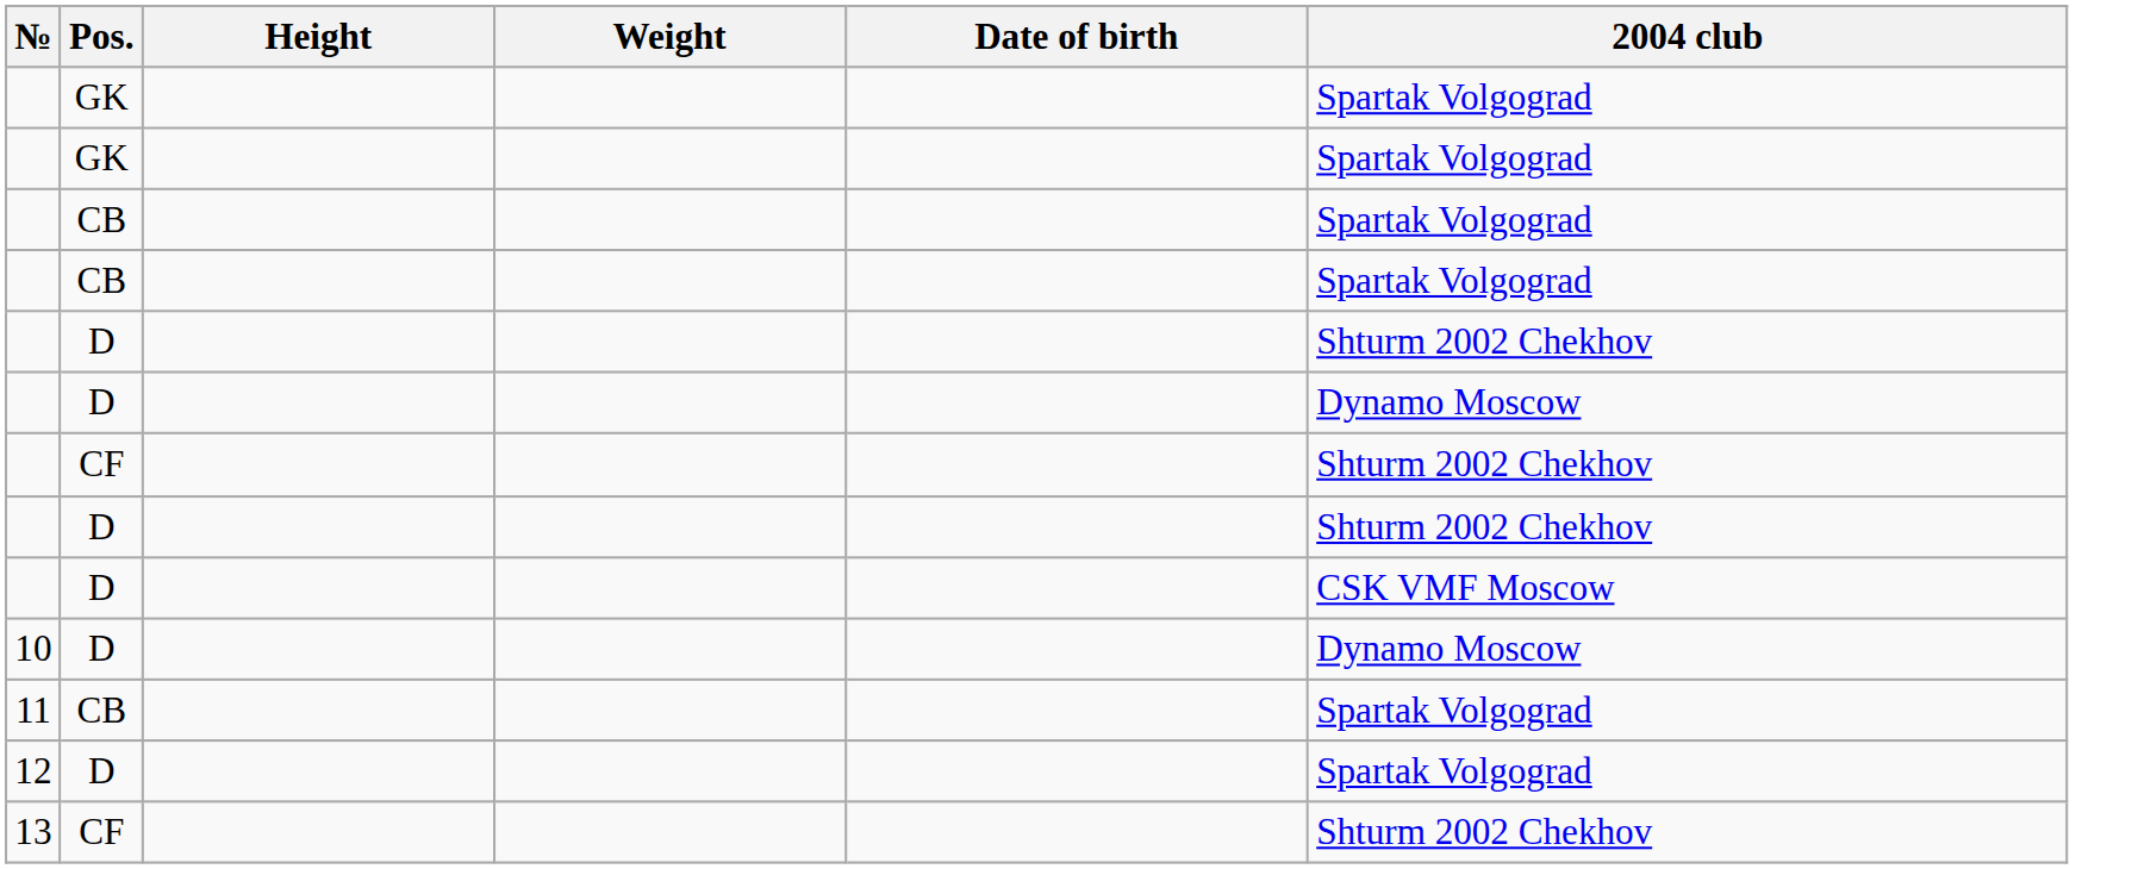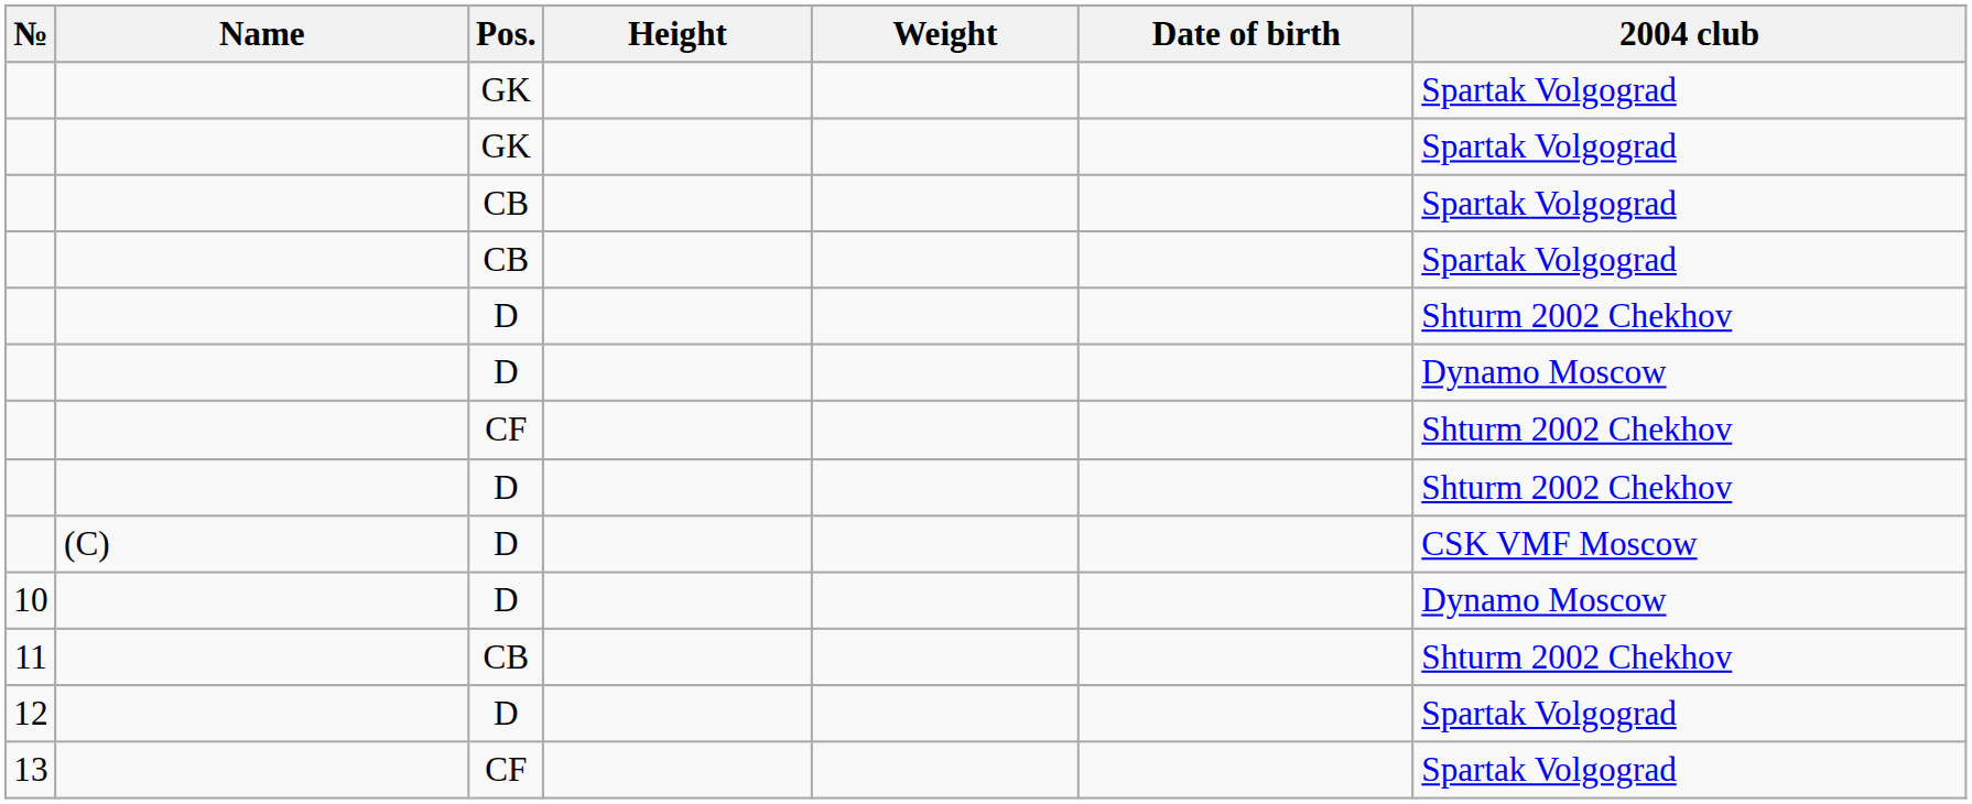+ column: Name | (C)
11 | 2004 club: Spartak Volgograd -> Shturm 2002 Chekhov
13 | 2004 club: Shturm 2002 Chekhov -> Spartak Volgograd
